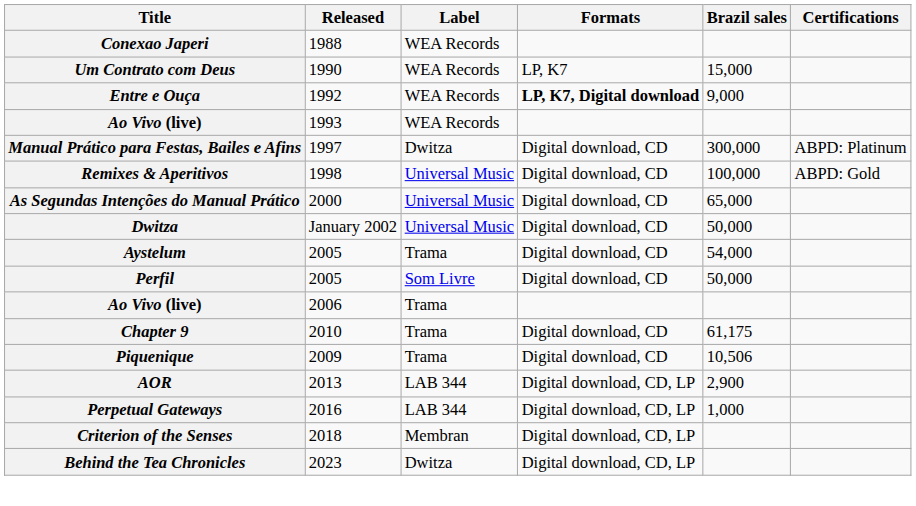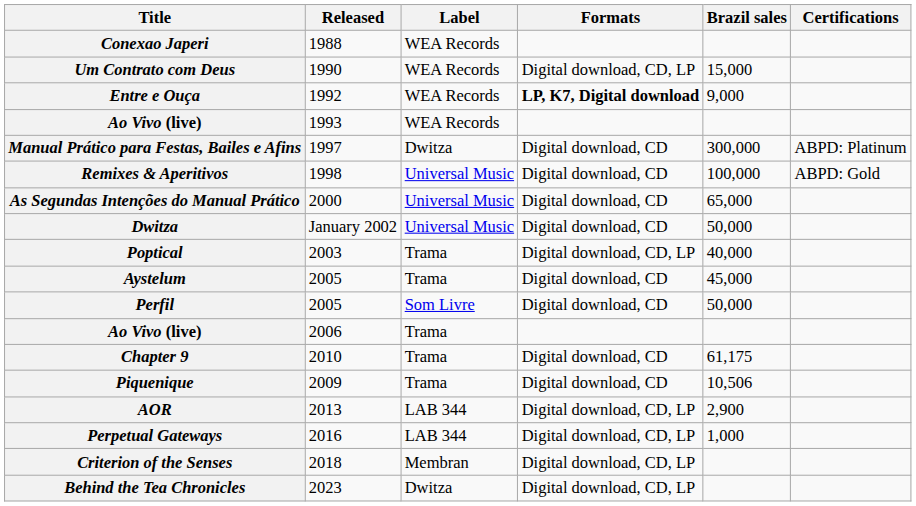Um Contrato com Deus | Formats: LP, K7 -> Digital download, CD, LP
+ row: Poptical | 2003 | Trama | Digital download, CD, LP | 40,000
Aystelum | Brazil sales: 54,000 -> 45,000
